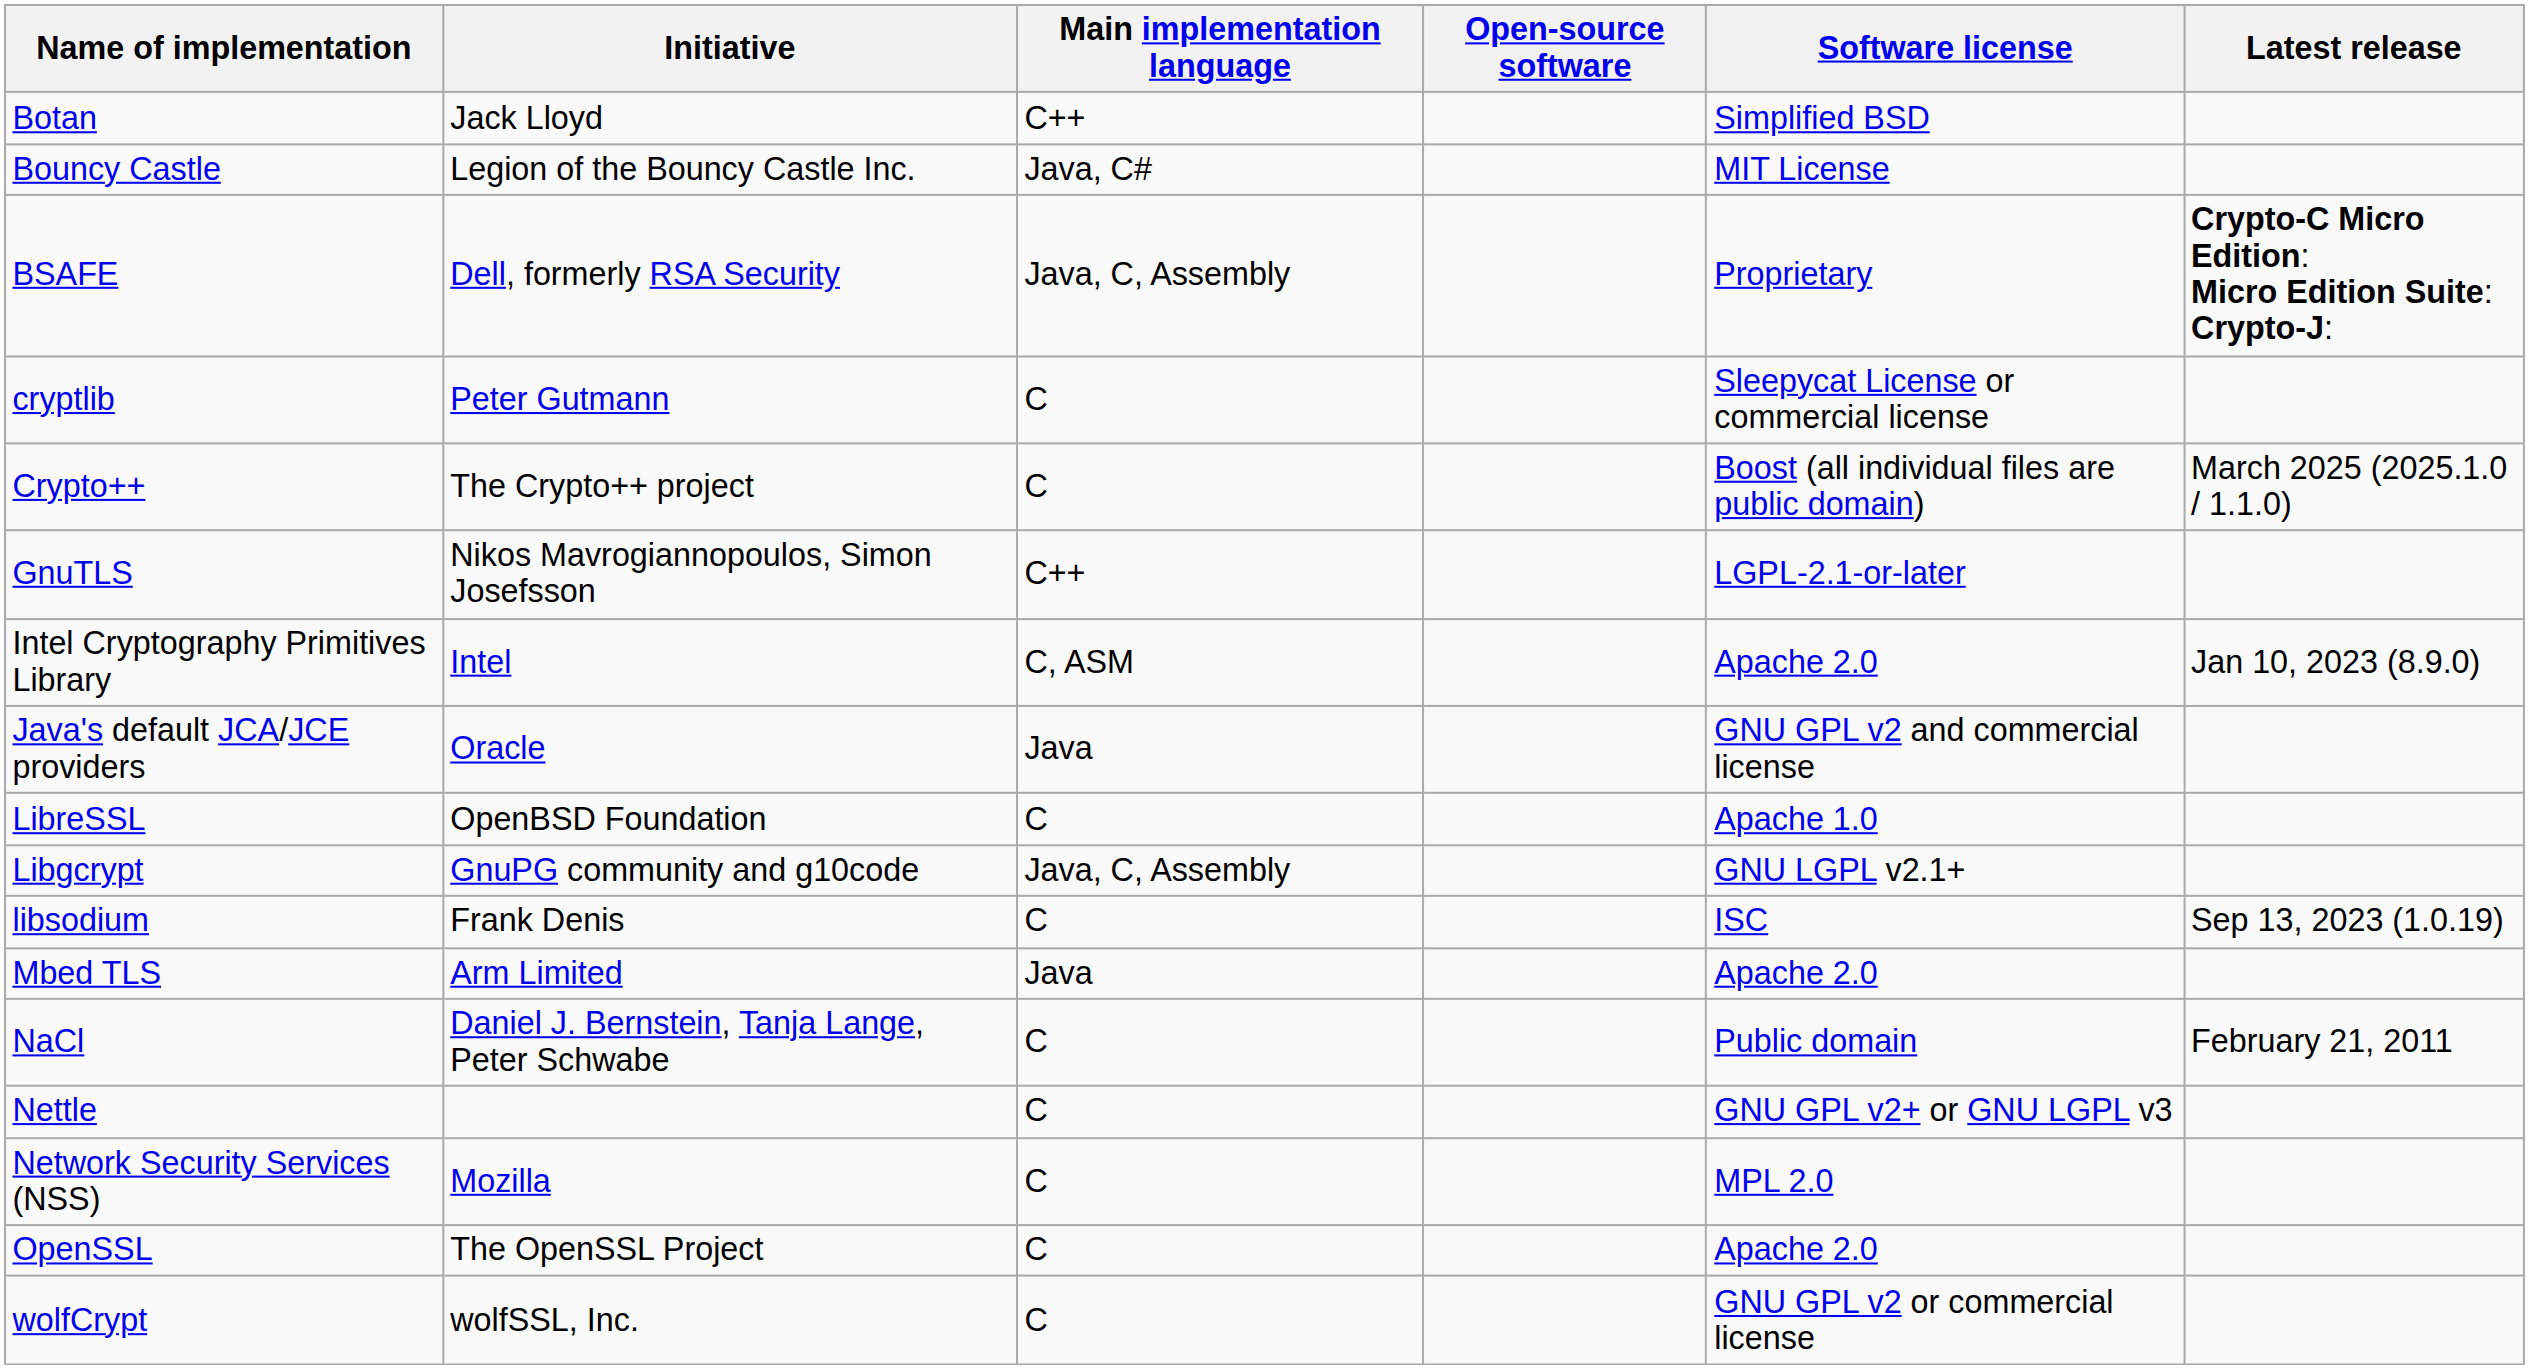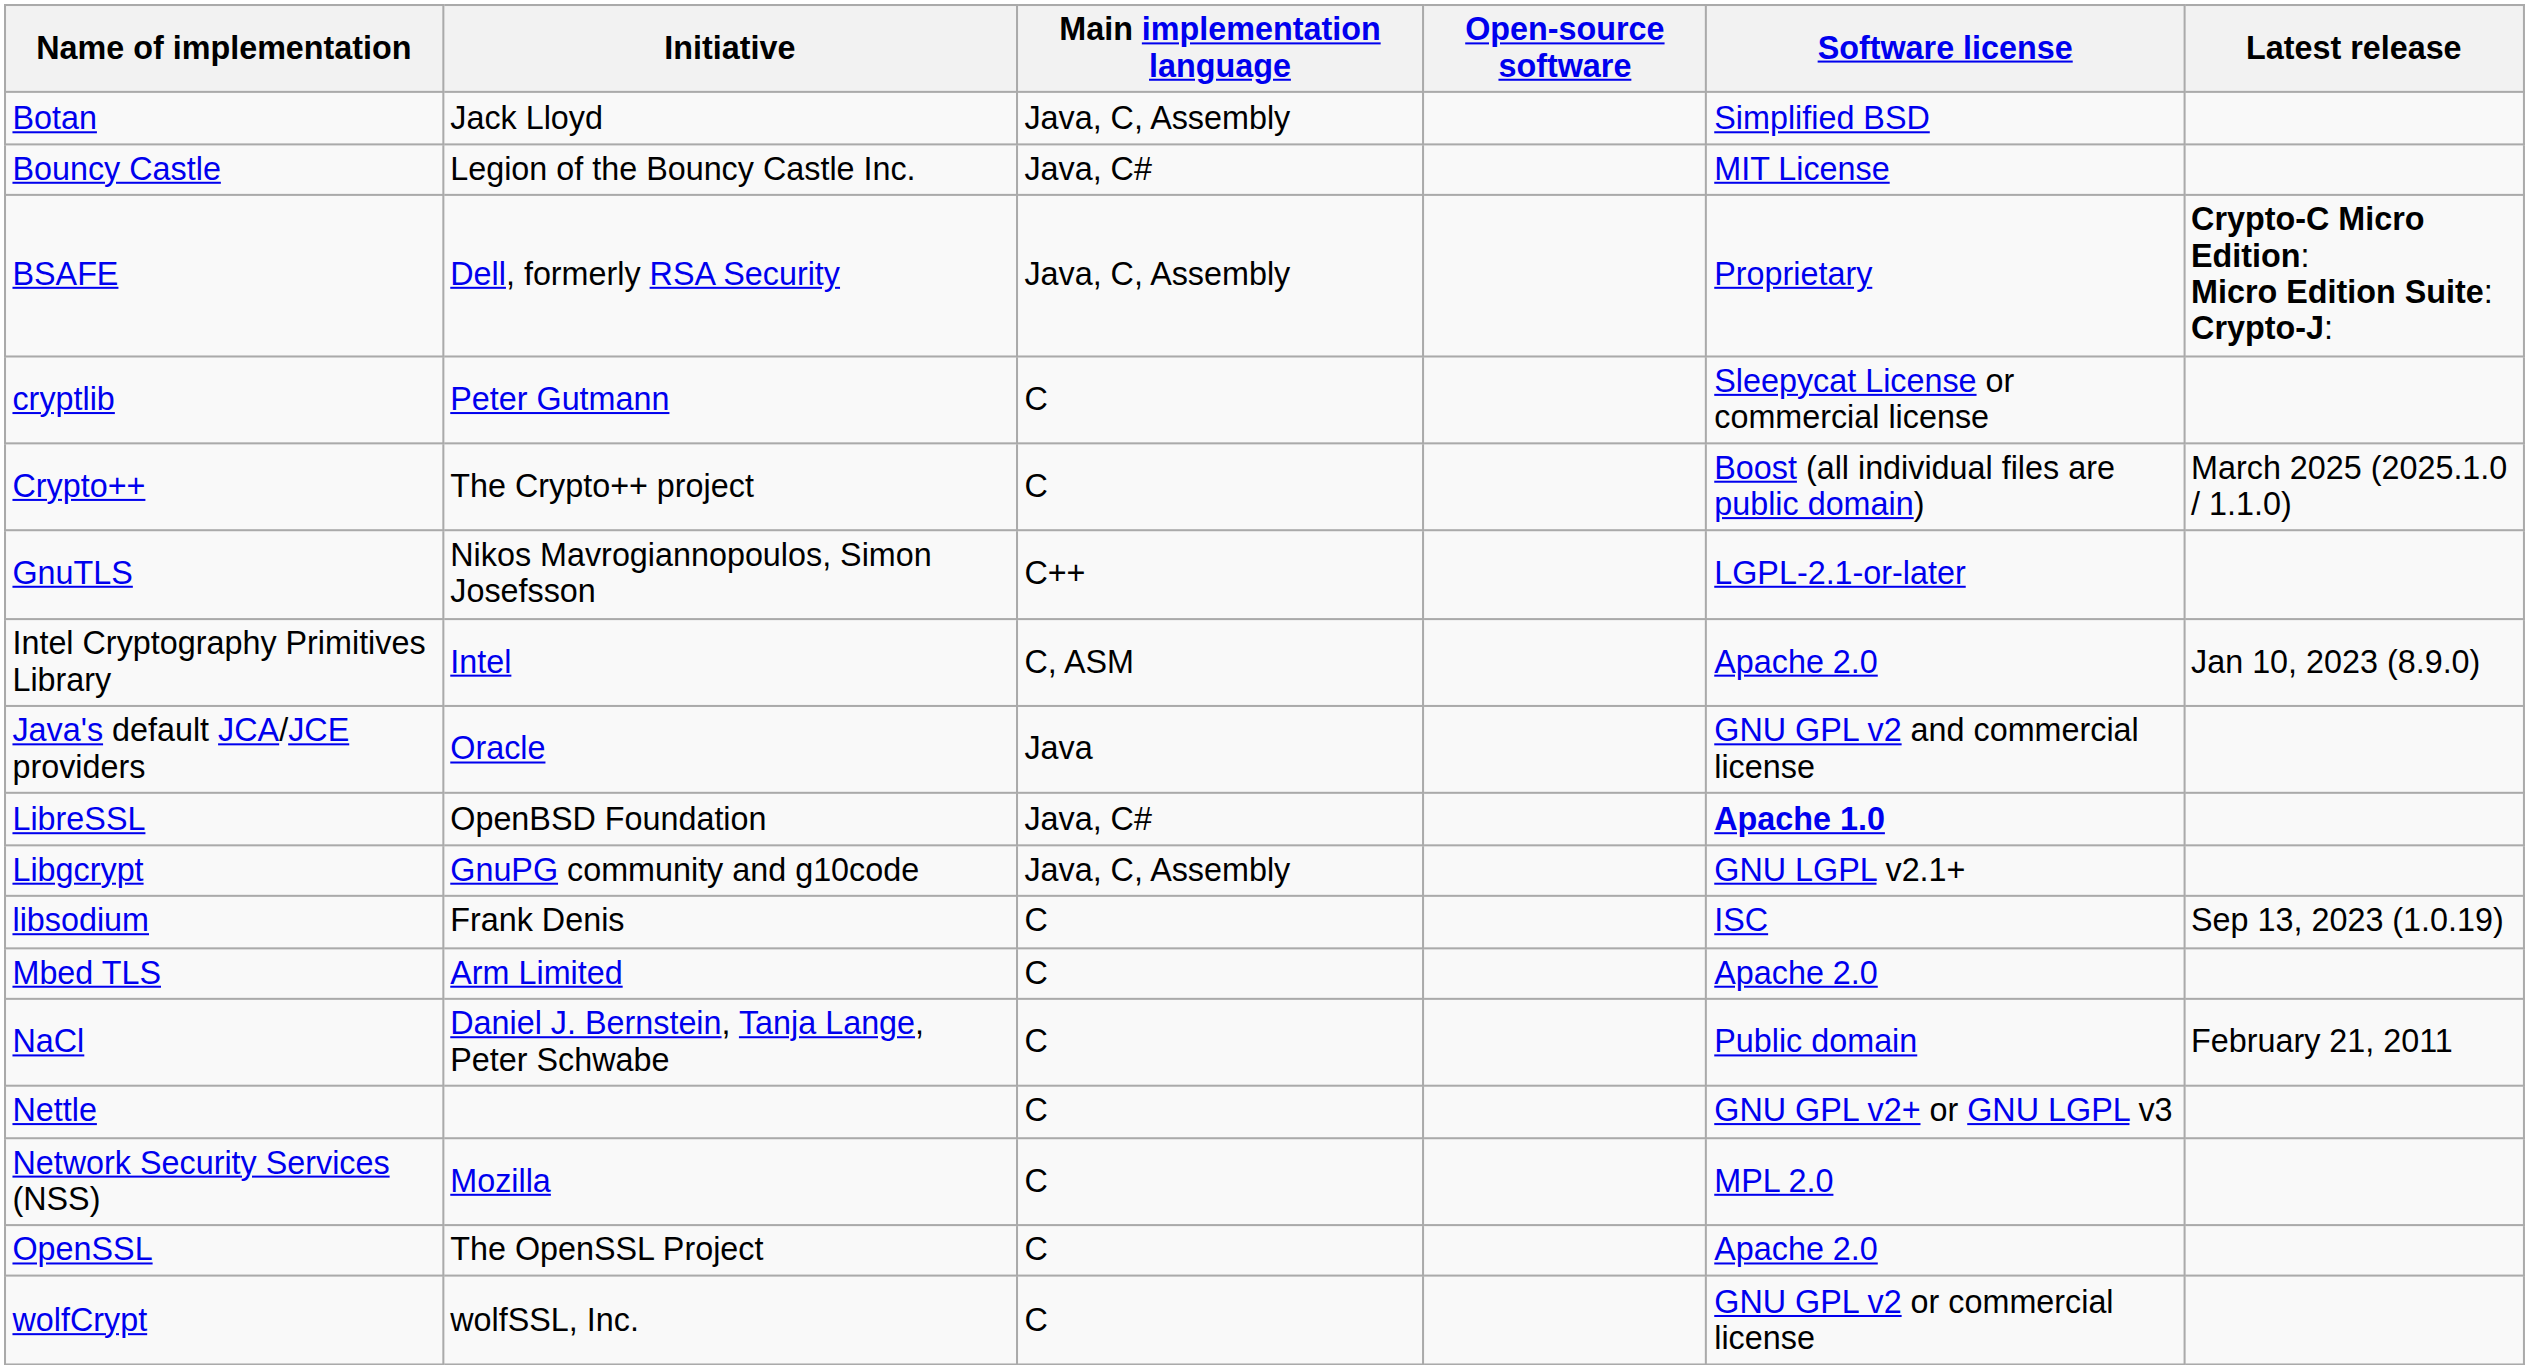Botan | Main implementation language: C++ -> Java, C, Assembly
LibreSSL | Main implementation language: C -> Java, C#
LibreSSL | Software license: normal -> bold
Mbed TLS | Main implementation language: Java -> C
